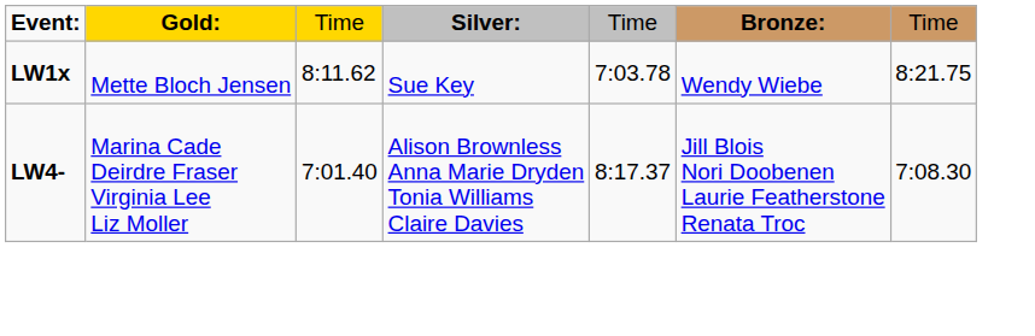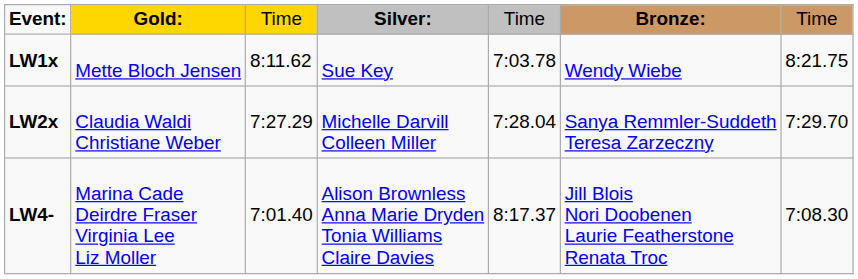+ row: LW2x | Claudia Waldi Christiane Weber | 7:27.29 | Michelle Darvill Colleen Miller | 7:28.04 | Sanya Remmler-Suddeth Teresa Zarzeczny | 7:29.70
